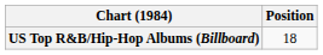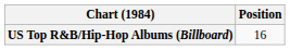US Top R&B/Hip-Hop Albums (Billboard) | Position: 18 -> 16
